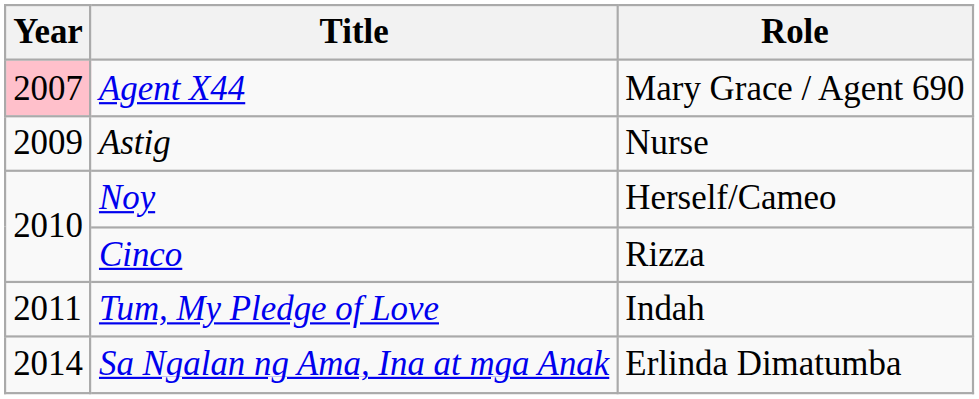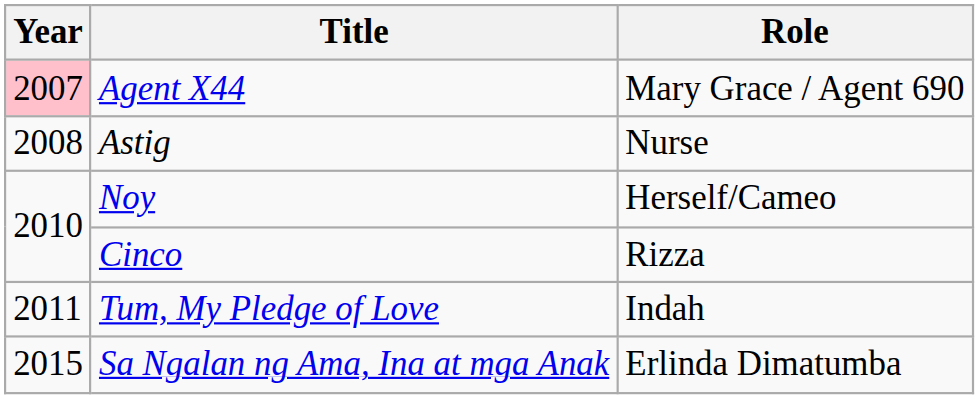Astig | Year: 2009 -> 2008
Sa Ngalan ng Ama, Ina at mga Anak | Year: 2014 -> 2015
